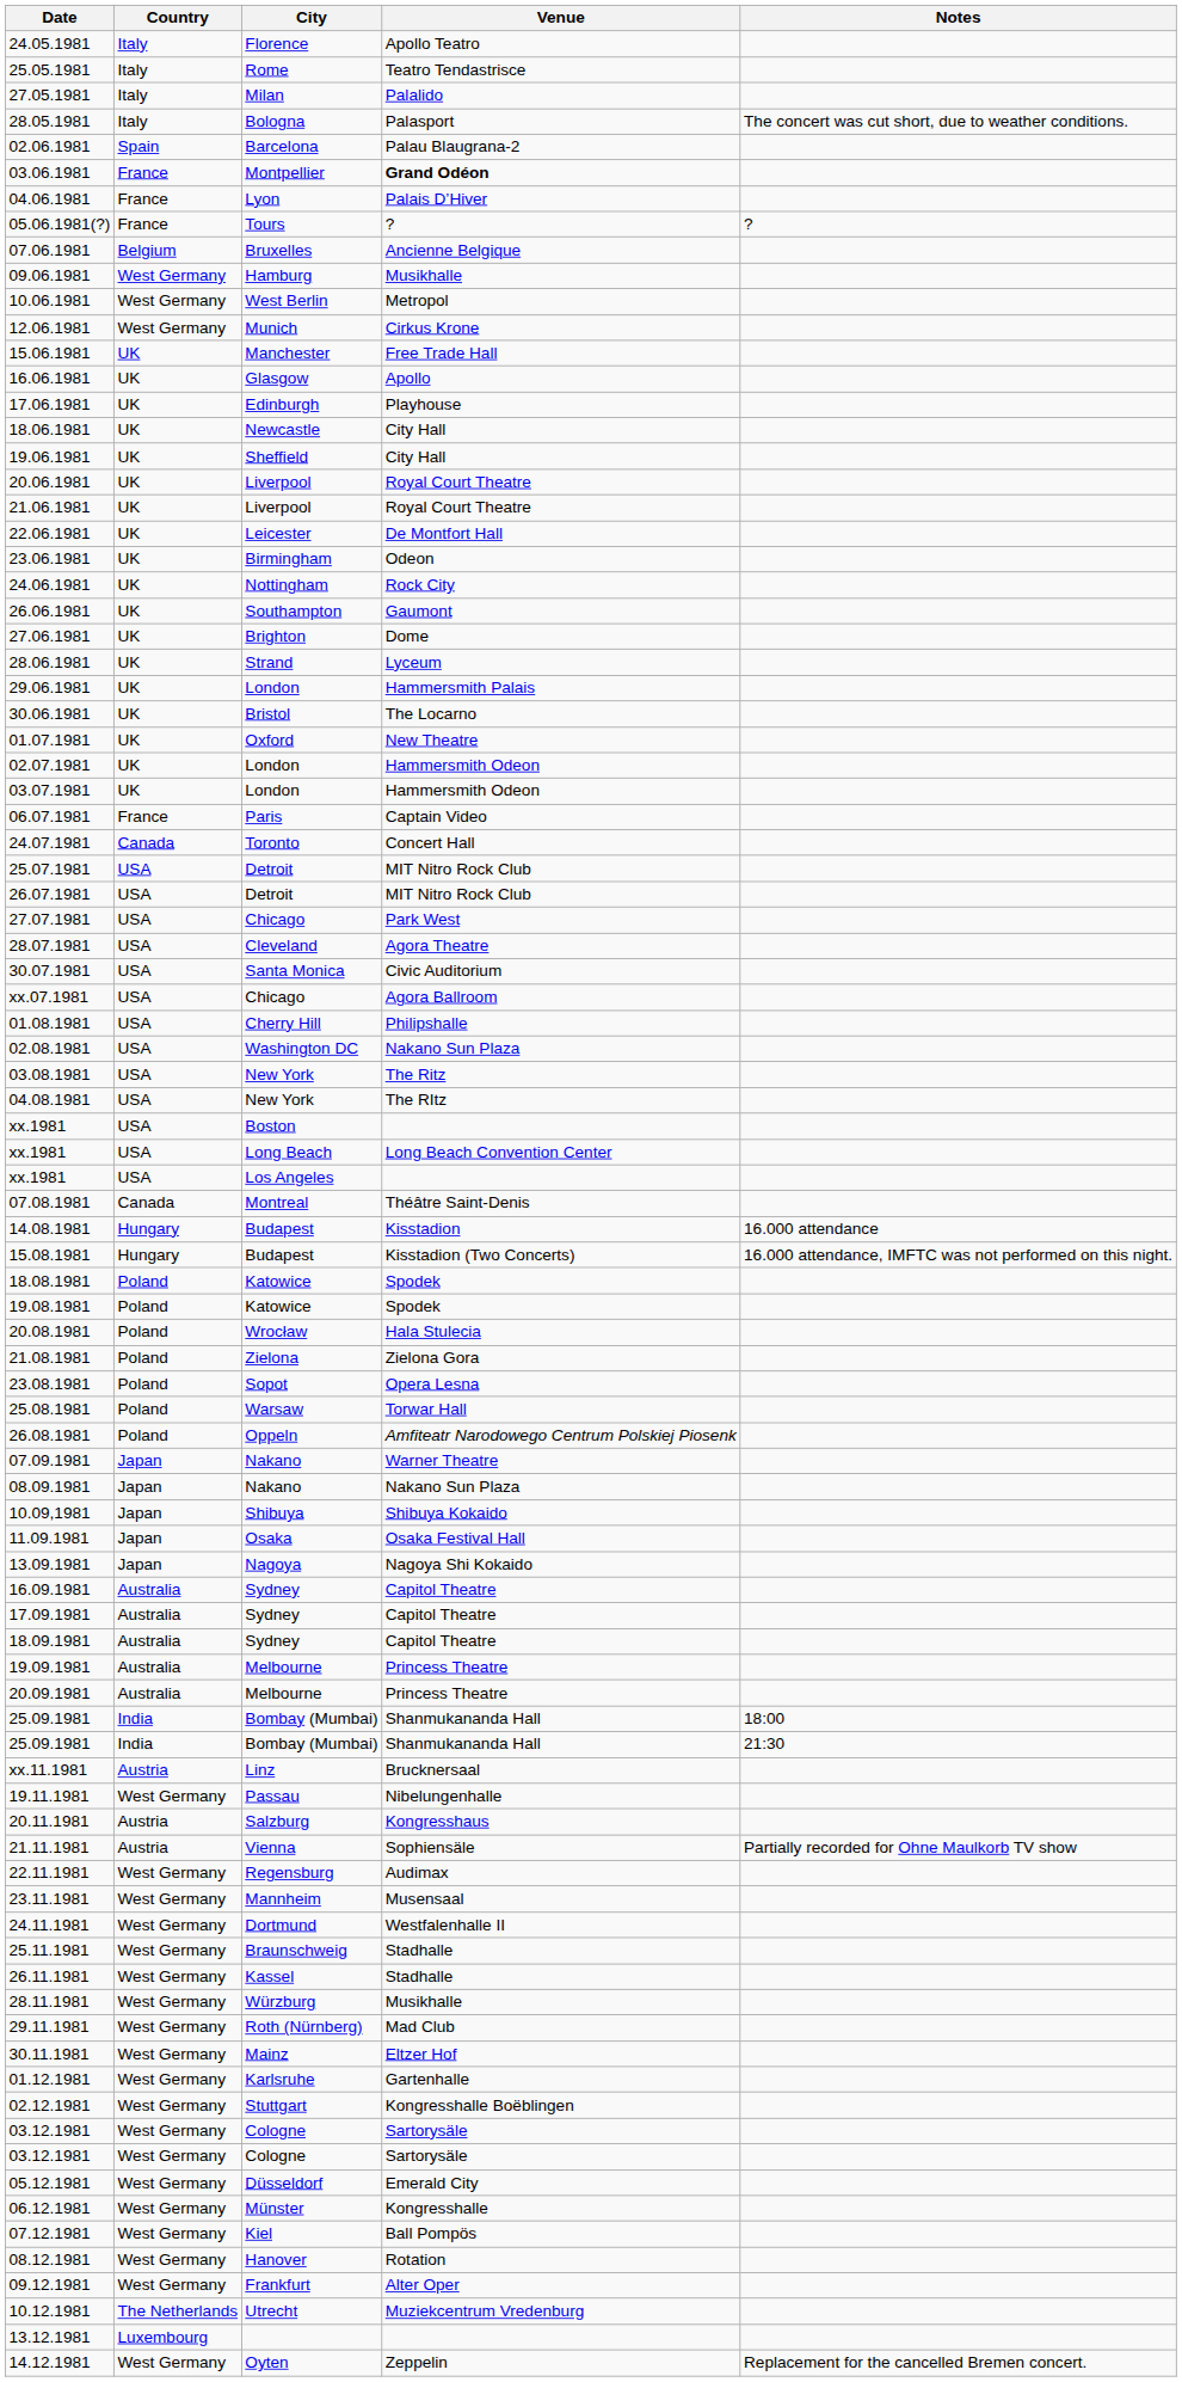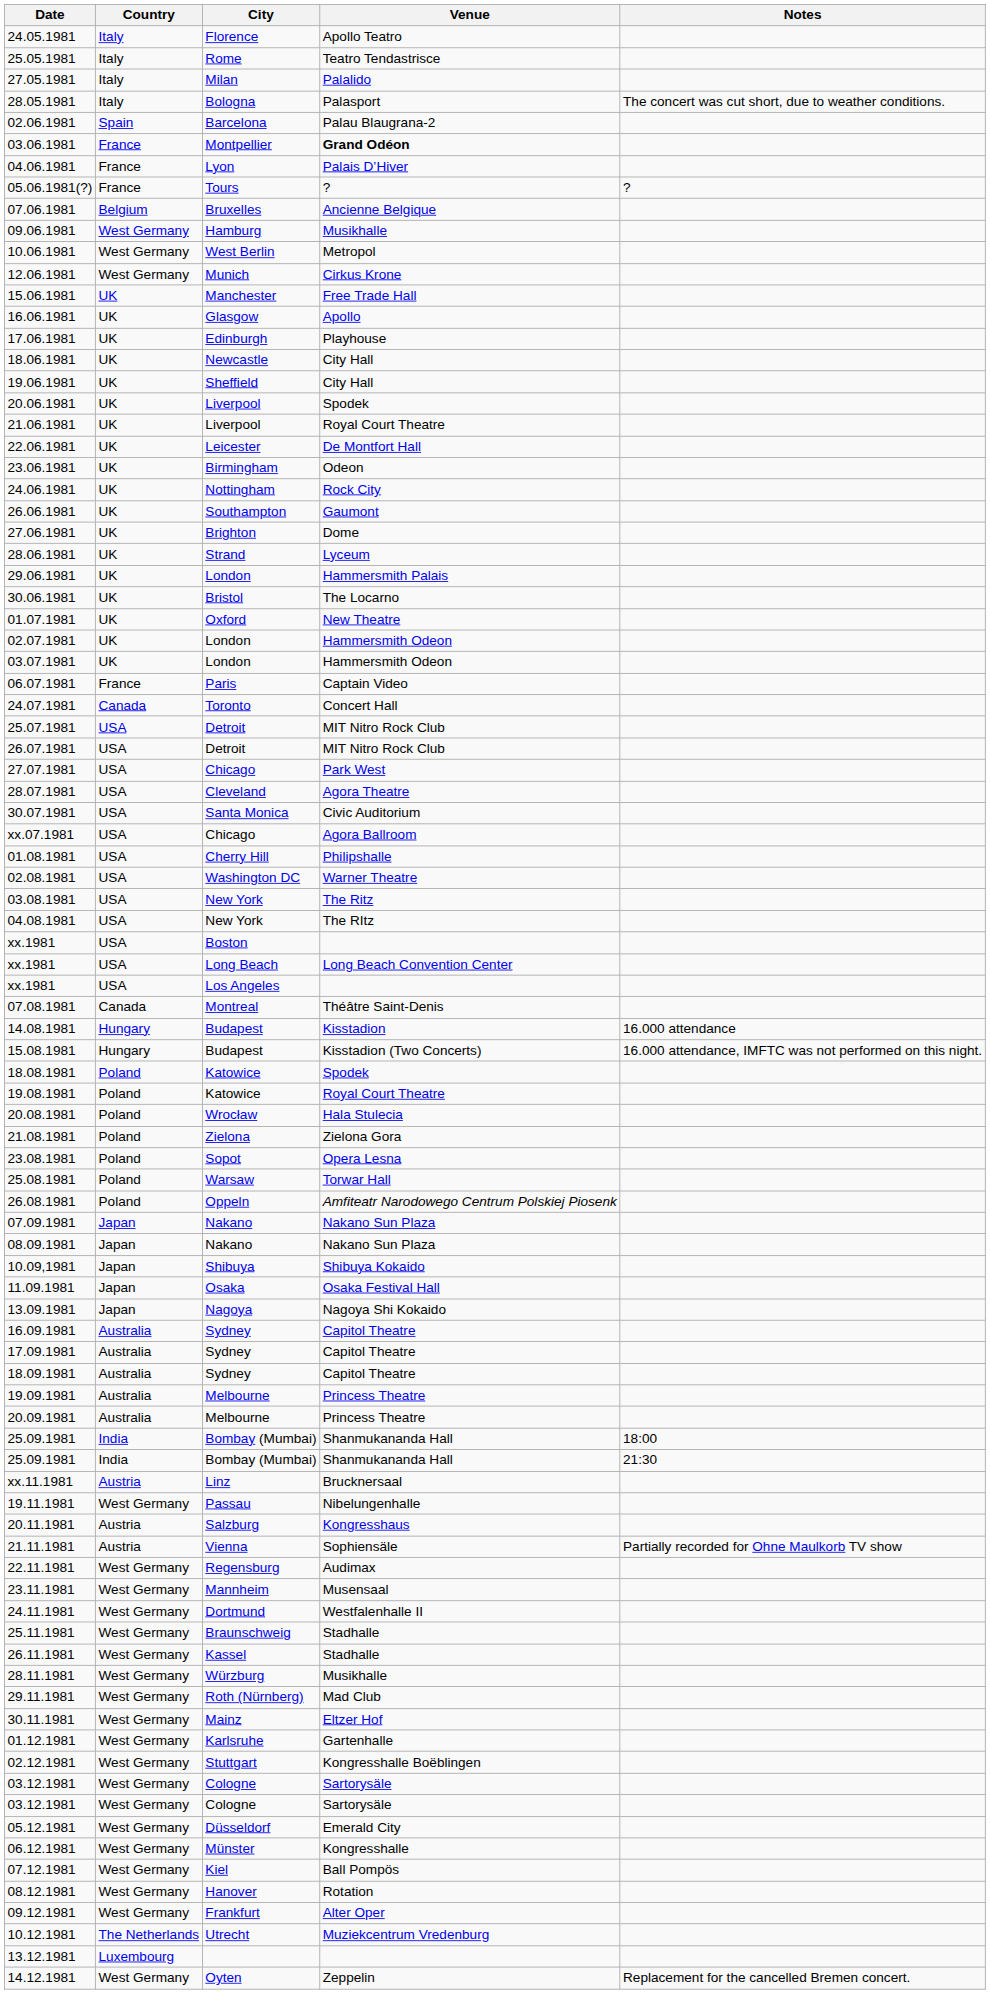20.06.1981 | Venue: Royal Court Theatre -> Spodek
02.08.1981 | Venue: Nakano Sun Plaza -> Warner Theatre
19.08.1981 | Venue: Spodek -> Royal Court Theatre
07.09.1981 | Venue: Warner Theatre -> Nakano Sun Plaza
